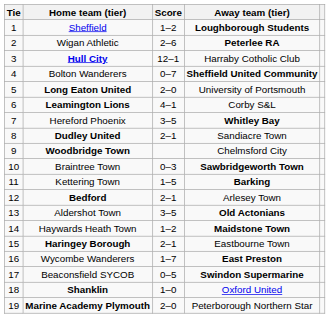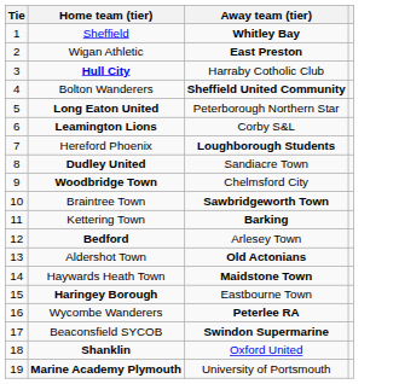- column: Score | 1–2 | 2–6 | 12–1 | 0–7 | 2–0 | 4–1 | 3–5 | 2–1 | 0–3 | 1–5 | 2–1 | 3–5 | 1–2 | 2–1 | 1–7 | 0–5 | 1–0 | 2–0
Sheffield | Away team (tier): Loughborough Students -> Whitley Bay
Wigan Athletic | Away team (tier): Peterlee RA -> East Preston
Long Eaton United | Away team (tier): University of Portsmouth -> Peterborough Northern Star
Hereford Phoenix | Away team (tier): Whitley Bay -> Loughborough Students
Wycombe Wanderers | Away team (tier): East Preston -> Peterlee RA
Marine Academy Plymouth | Away team (tier): Peterborough Northern Star -> University of Portsmouth
